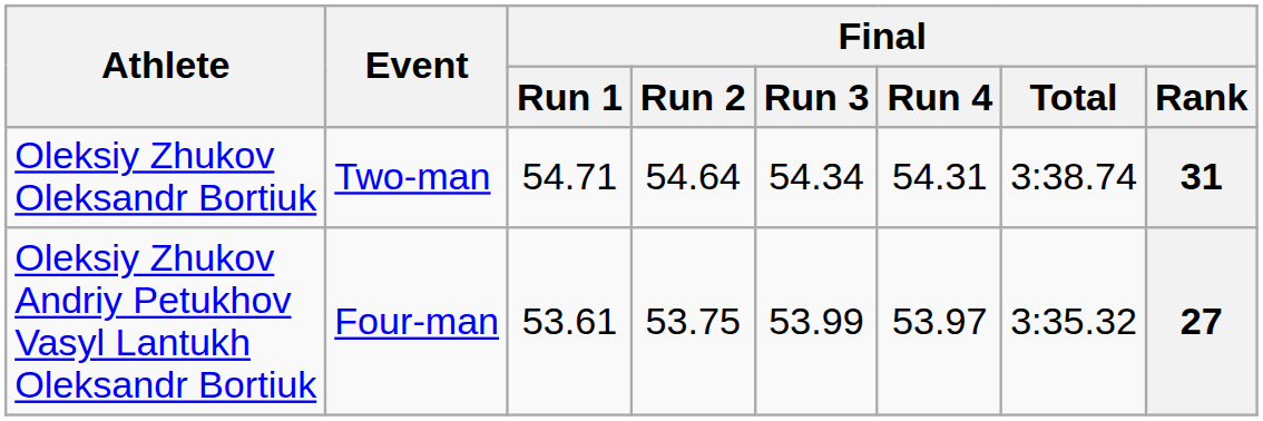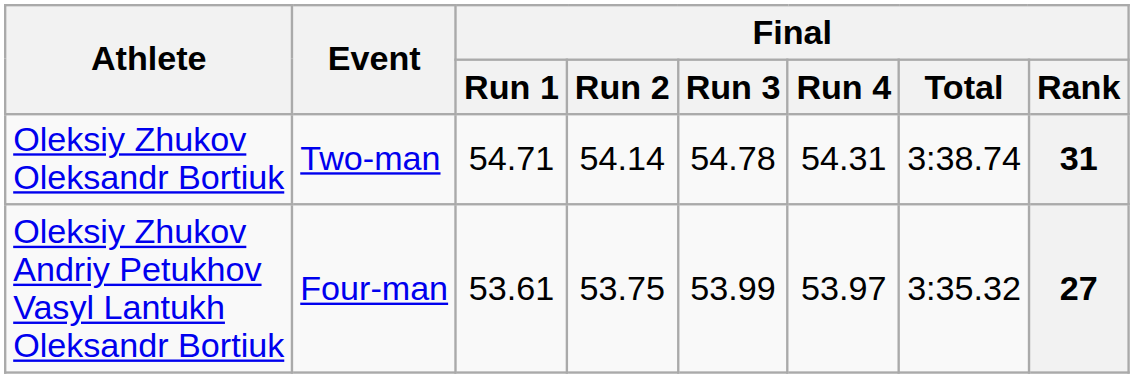Oleksiy Zhukov Oleksandr Bortiuk | Final / Run 2: 54.64 -> 54.14
Oleksiy Zhukov Oleksandr Bortiuk | Final / Run 3: 54.34 -> 54.78
